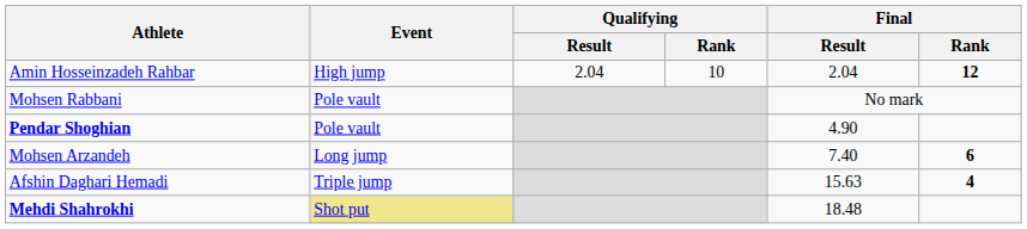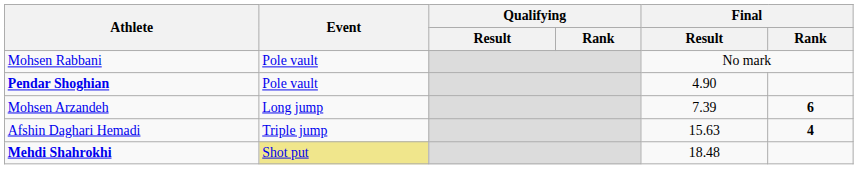- row: Amin Hosseinzadeh Rahbar | High jump | 2.04 | 10 | 2.04 | 12
Mohsen Arzandeh | Final / Result: 7.40 -> 7.39
